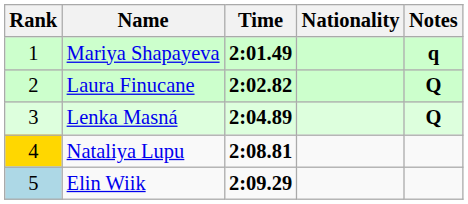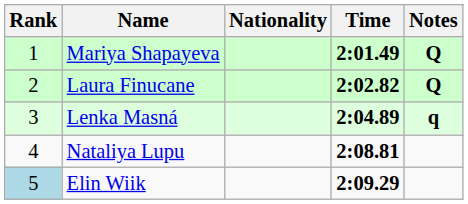columns swapped: Nationality <-> Time
Mariya Shapayeva | Notes: q -> Q
Lenka Masná | Notes: Q -> q
Nataliya Lupu | Rank: gold background -> no background
